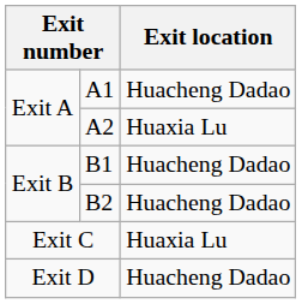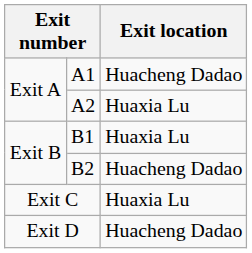B1 | Exit location: Huacheng Dadao -> Huaxia Lu
